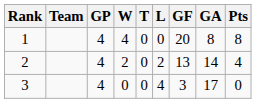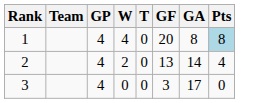- column: L | 0 | 2 | 4
1 | Pts: no background -> lightblue background
